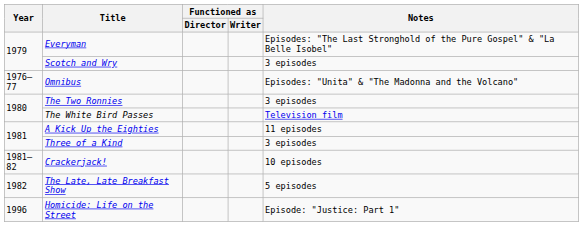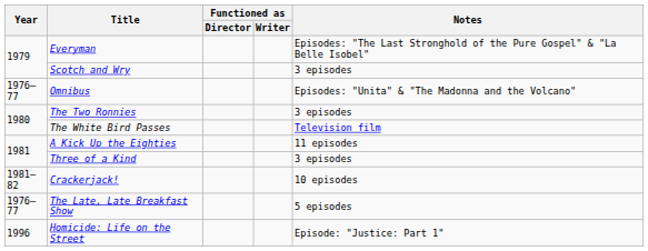The Late, Late Breakfast Show | Year: 1982 -> 1976–77
